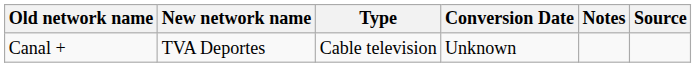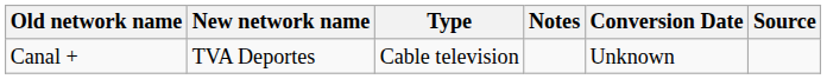columns swapped: Conversion Date <-> Notes
